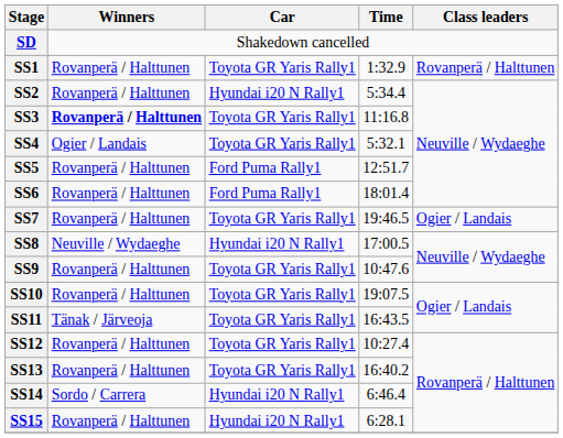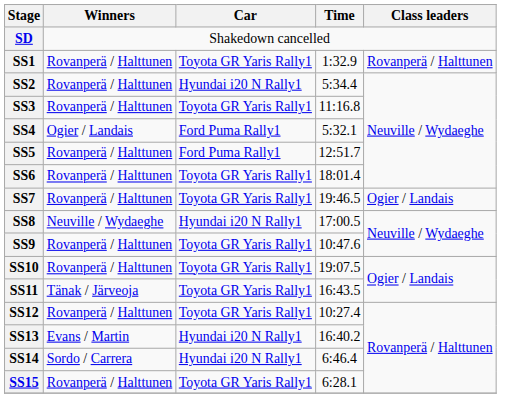SS3 | Winners: bold -> normal
SS4 | Car: Toyota GR Yaris Rally1 -> Ford Puma Rally1
SS6 | Car: Ford Puma Rally1 -> Toyota GR Yaris Rally1
SS13 | Winners: Rovanperä / Halttunen -> Evans / Martin
SS13 | Car: Toyota GR Yaris Rally1 -> Hyundai i20 N Rally1
SS15 | Car: Hyundai i20 N Rally1 -> Toyota GR Yaris Rally1
